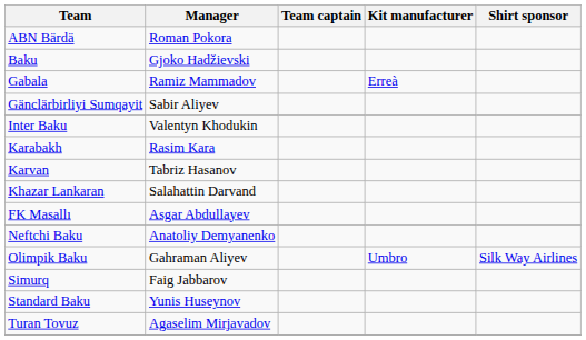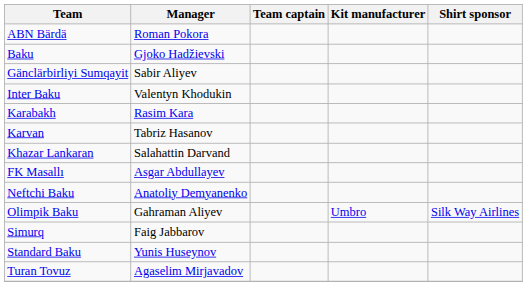- row: Gabala | Ramiz Mammadov | Erreà
